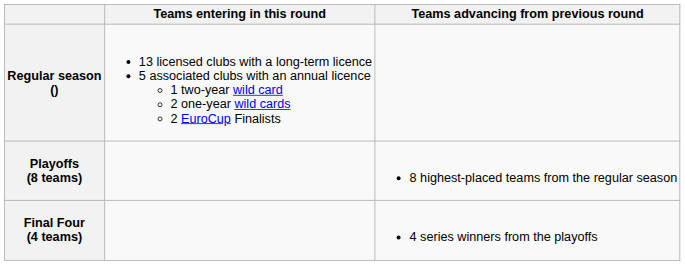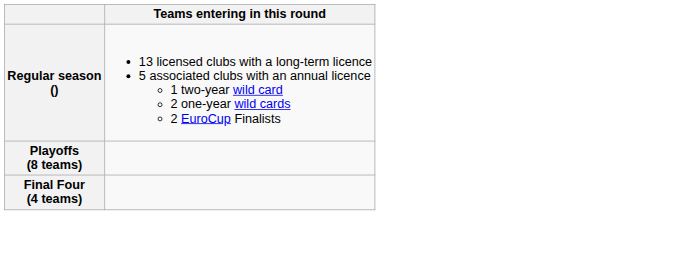- column: Teams advancing from previous round | 8 highest-placed teams from the regular season | 4 series winners from the playoffs
